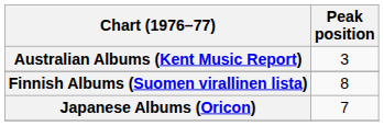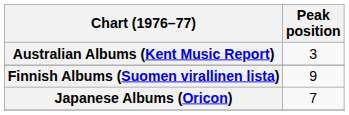Finnish Albums (Suomen virallinen lista) | Peak position: 8 -> 9
